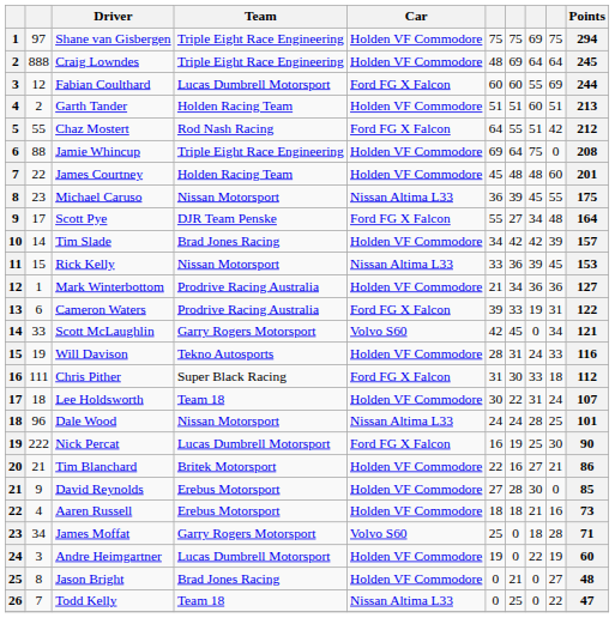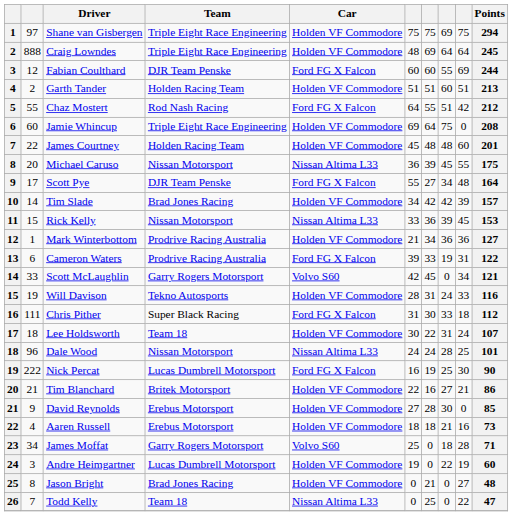Fabian Coulthard | Team: Lucas Dumbrell Motorsport -> DJR Team Penske
Jamie Whincup | column 2: 88 -> 60
Michael Caruso | column 2: 23 -> 20
